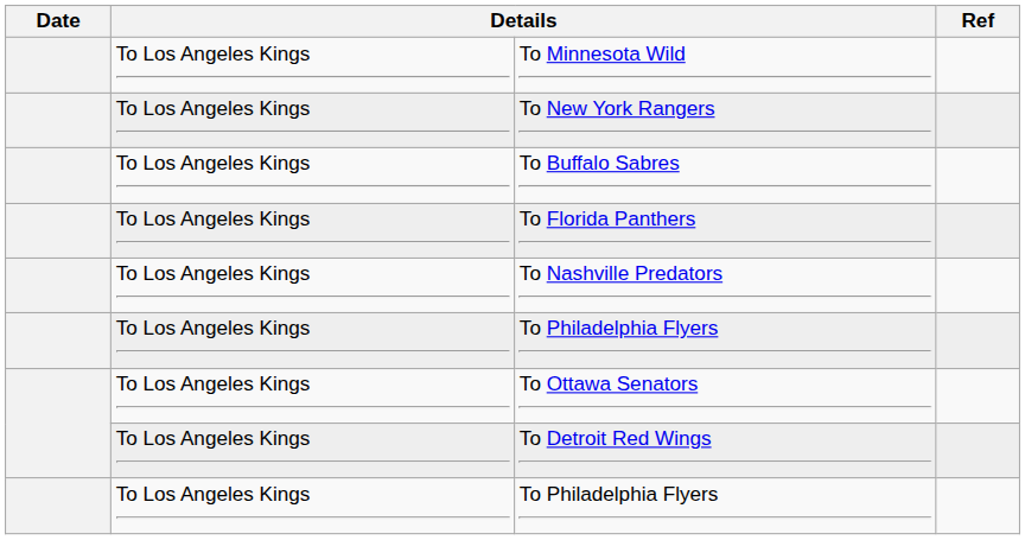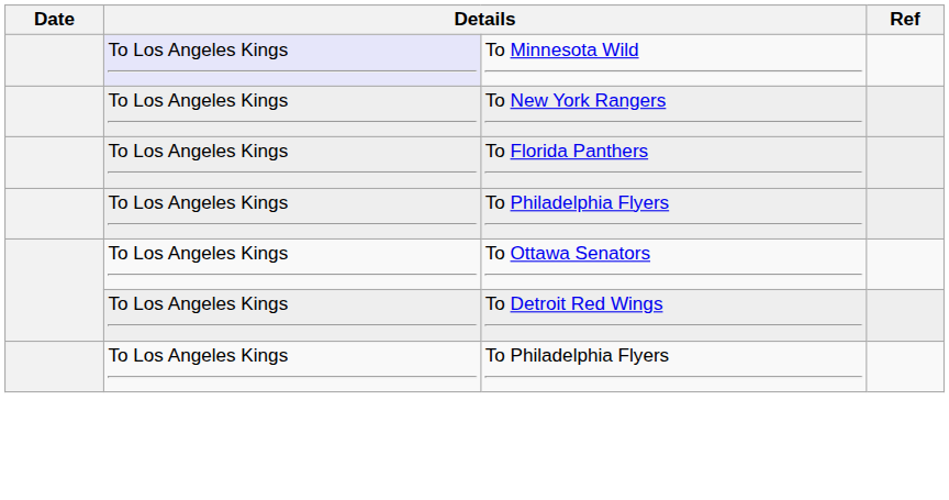To Minnesota Wild | column 2: no background -> lavender background
- row: To Los Angeles Kings | To Buffalo Sabres
- row: To Los Angeles Kings | To Nashville Predators
